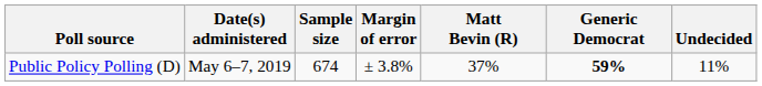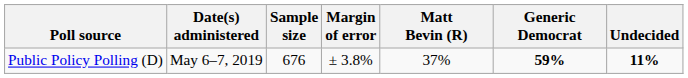Public Policy Polling (D) | Sample size: 674 -> 676
Public Policy Polling (D) | Undecided: normal -> bold
